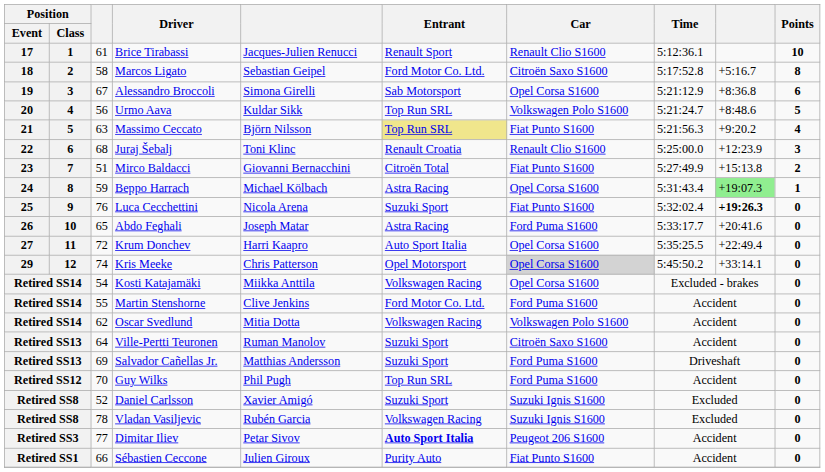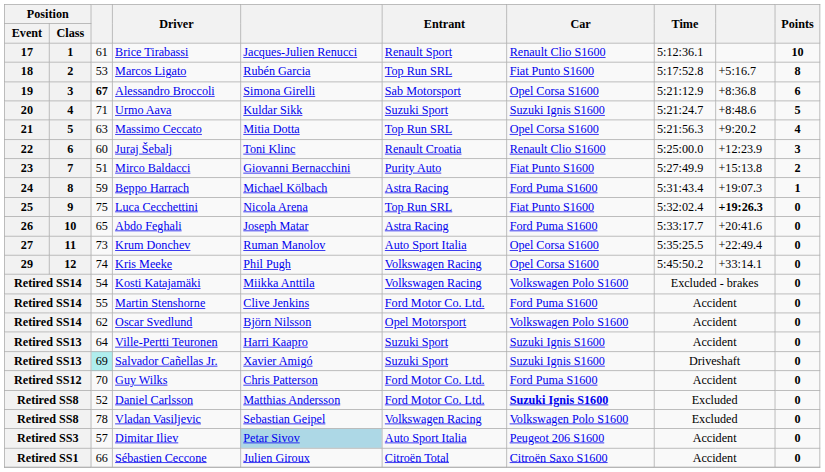Marcos Ligato | column 3: 58 -> 53
Marcos Ligato | column 5: Sebastian Geipel -> Rubén Garcia
Marcos Ligato | Entrant: Ford Motor Co. Ltd. -> Top Run SRL
Marcos Ligato | Car: Citroën Saxo S1600 -> Fiat Punto S1600
Alessandro Broccoli | column 3: normal -> bold
Urmo Aava | column 3: 56 -> 71
Urmo Aava | Entrant: Top Run SRL -> Suzuki Sport
Urmo Aava | Car: Volkswagen Polo S1600 -> Suzuki Ignis S1600
Massimo Ceccato | column 5: Björn Nilsson -> Mitia Dotta
Massimo Ceccato | Entrant: khaki background -> no background
Massimo Ceccato | Car: Fiat Punto S1600 -> Opel Corsa S1600
Juraj Šebalj | column 3: 68 -> 60
Mirco Baldacci | Entrant: Citroën Total -> Purity Auto
Beppo Harrach | Car: Opel Corsa S1600 -> Ford Puma S1600
Beppo Harrach | column 9: lightgreen background -> no background
Luca Cecchettini | column 3: 76 -> 75
Luca Cecchettini | Entrant: Suzuki Sport -> Top Run SRL
Krum Donchev | column 3: 72 -> 73
Krum Donchev | column 5: Harri Kaapro -> Ruman Manolov
Kris Meeke | column 5: Chris Patterson -> Phil Pugh
Kris Meeke | Entrant: Opel Motorsport -> Volkswagen Racing
Kris Meeke | Car: lightgrey background -> no background
Kosti Katajamäki | Car: Opel Corsa S1600 -> Volkswagen Polo S1600
Oscar Svedlund | column 5: Mitia Dotta -> Björn Nilsson
Oscar Svedlund | Entrant: Volkswagen Racing -> Opel Motorsport
Ville-Pertti Teuronen | column 5: Ruman Manolov -> Harri Kaapro
Ville-Pertti Teuronen | Car: Citroën Saxo S1600 -> Suzuki Ignis S1600
Salvador Cañellas Jr. | column 3: no background -> paleturquoise background
Salvador Cañellas Jr. | column 5: Matthias Andersson -> Xavier Amigó
Salvador Cañellas Jr. | Car: Ford Puma S1600 -> Suzuki Ignis S1600
Guy Wilks | column 5: Phil Pugh -> Chris Patterson
Guy Wilks | Entrant: Top Run SRL -> Ford Motor Co. Ltd.
Daniel Carlsson | column 5: Xavier Amigó -> Matthias Andersson
Daniel Carlsson | Entrant: Suzuki Sport -> Ford Motor Co. Ltd.
Daniel Carlsson | Car: normal -> bold
Vladan Vasiljevic | column 5: Rubén Garcia -> Sebastian Geipel
Vladan Vasiljevic | Car: Suzuki Ignis S1600 -> Volkswagen Polo S1600
Dimitar Iliev | column 3: 77 -> 57
Dimitar Iliev | column 5: no background -> lightblue background
Dimitar Iliev | Entrant: bold -> normal
Sébastien Ceccone | Entrant: Purity Auto -> Citroën Total
Sébastien Ceccone | Car: Fiat Punto S1600 -> Citroën Saxo S1600
